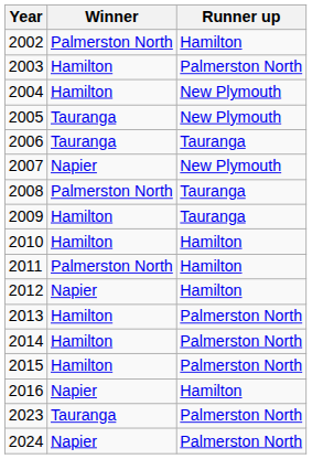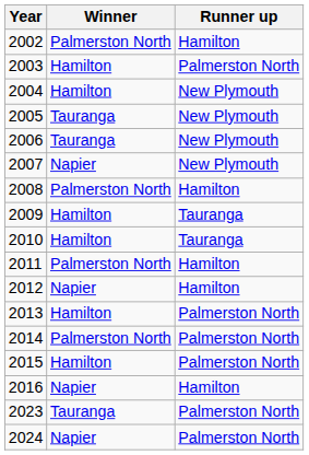2006 | Runner up: Tauranga -> New Plymouth
2008 | Runner up: Tauranga -> Hamilton
2010 | Runner up: Hamilton -> Tauranga
2014 | Winner: Hamilton -> Palmerston North
